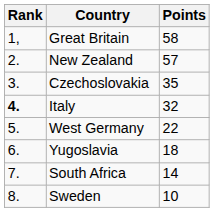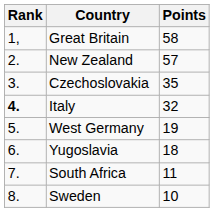West Germany | Points: 22 -> 19
South Africa | Points: 14 -> 11
